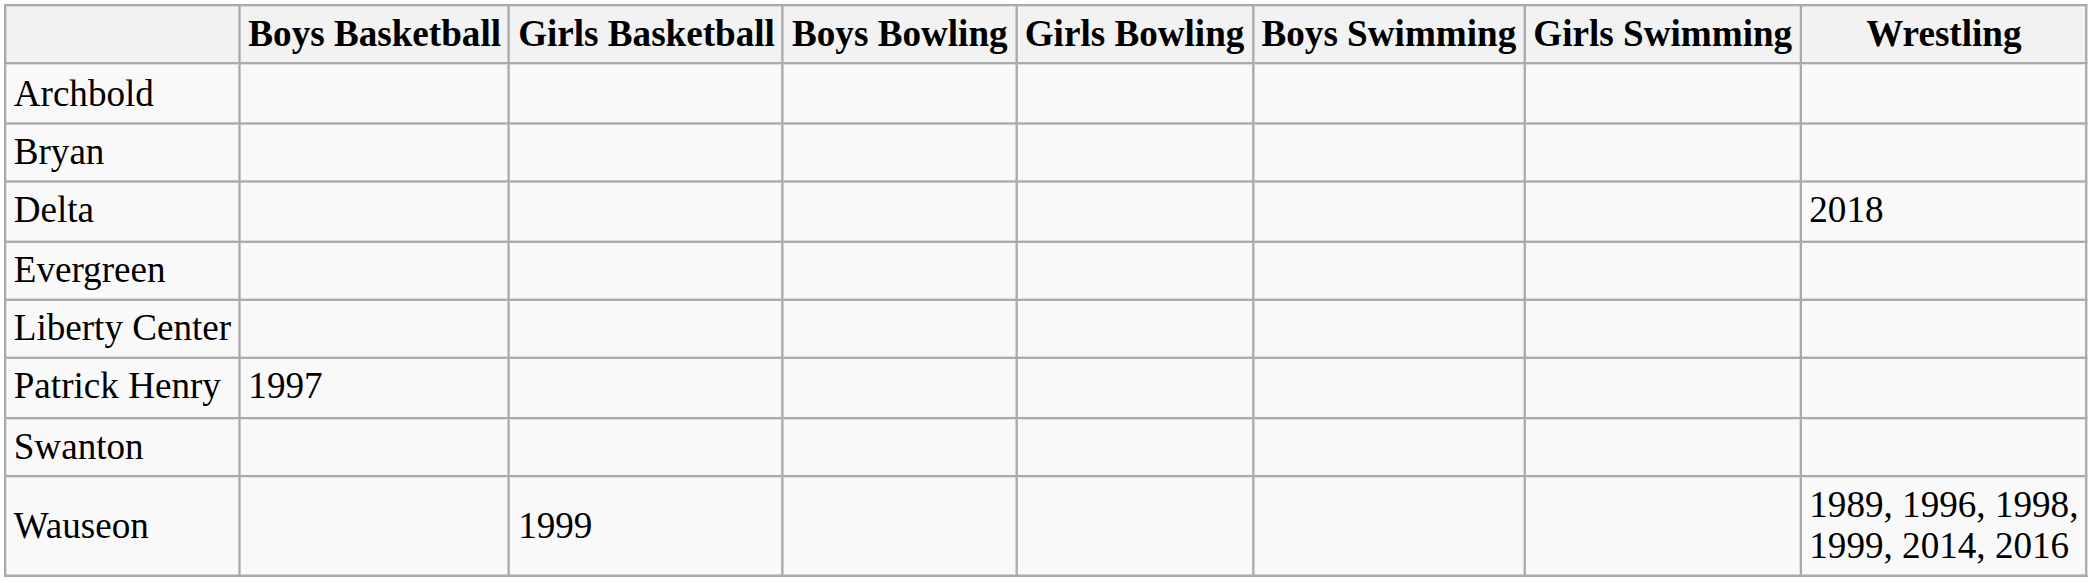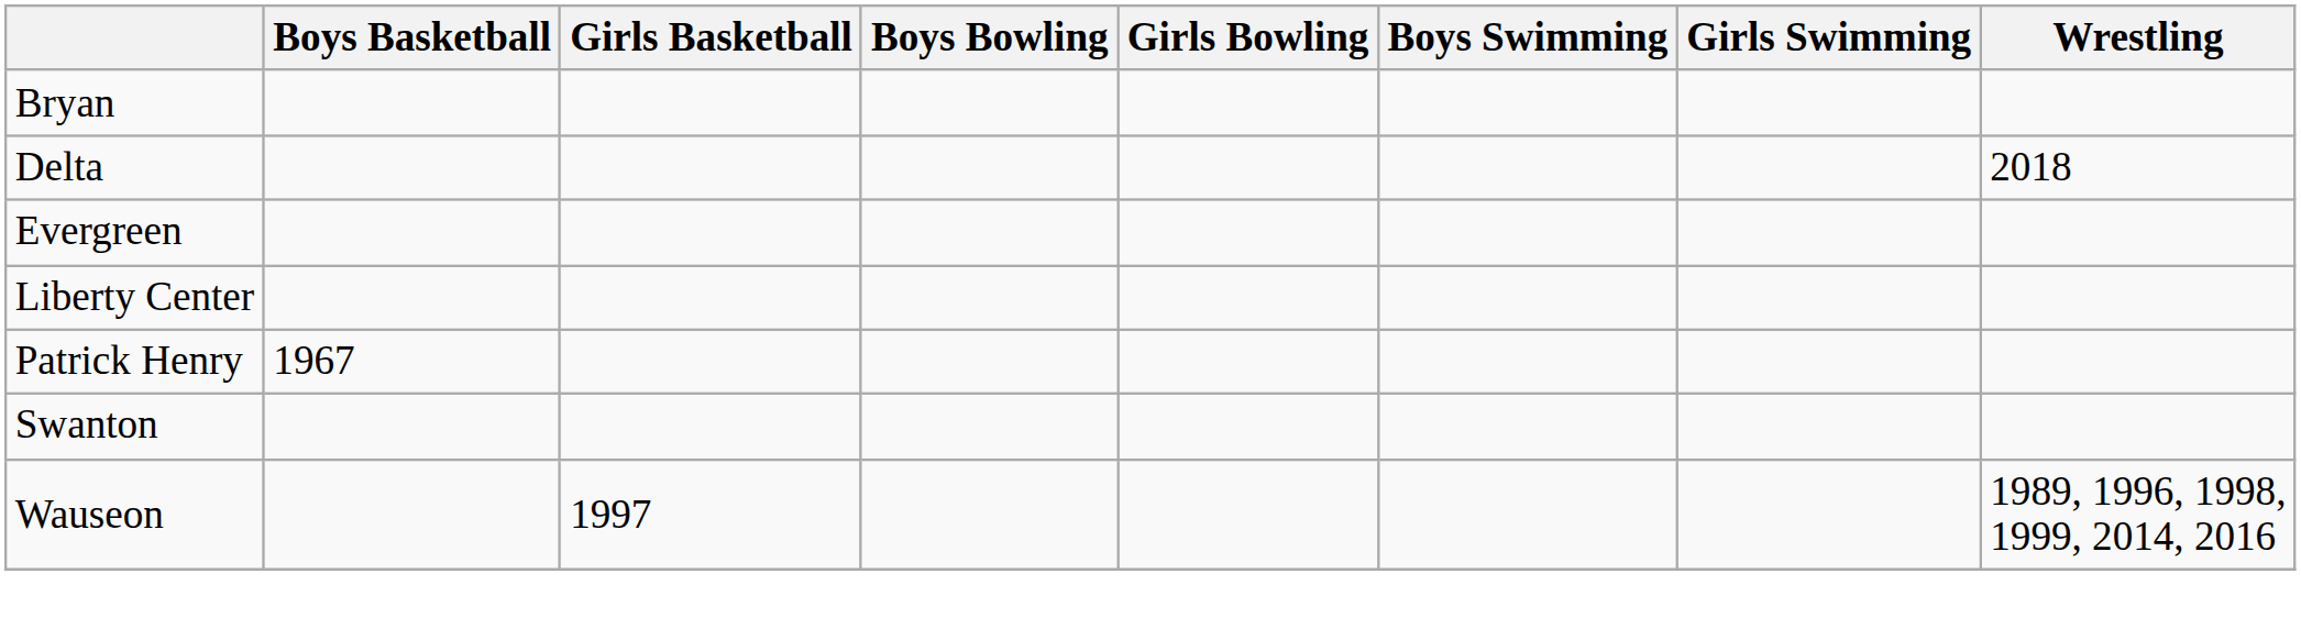- row: Archbold
Patrick Henry | Boys Basketball: 1997 -> 1967
Wauseon | Girls Basketball: 1999 -> 1997
